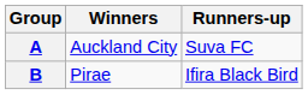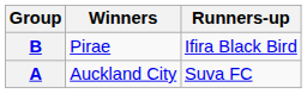rows swapped: A <-> B
